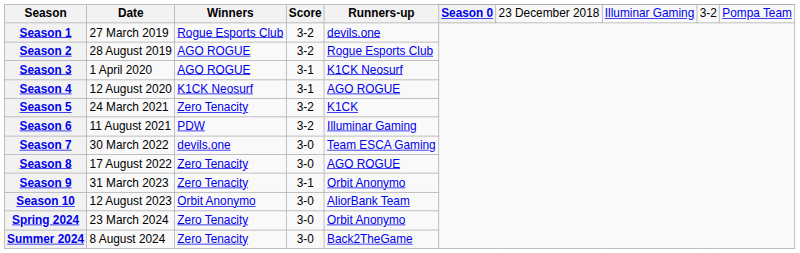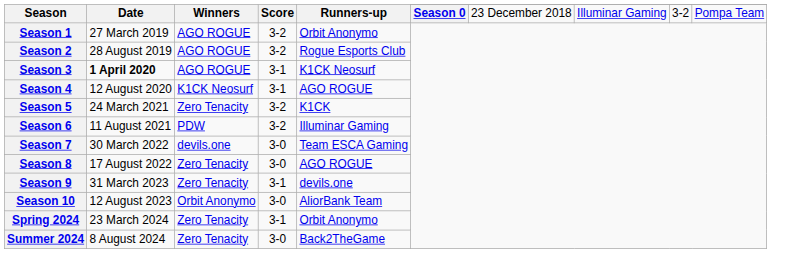Season 1 | Winners: Rogue Esports Club -> AGO ROGUE
Season 1 | Runners-up: devils.one -> Orbit Anonymo
Season 3 | Date: normal -> bold
Season 9 | Runners-up: Orbit Anonymo -> devils.one
Spring 2024 | Score: 3-0 -> 3-1
